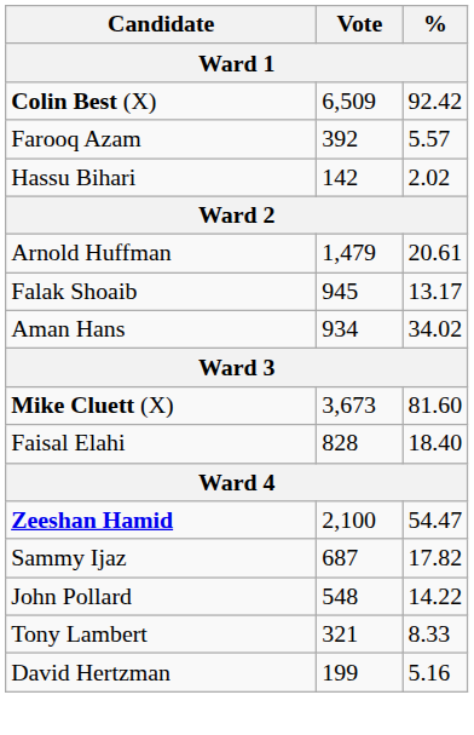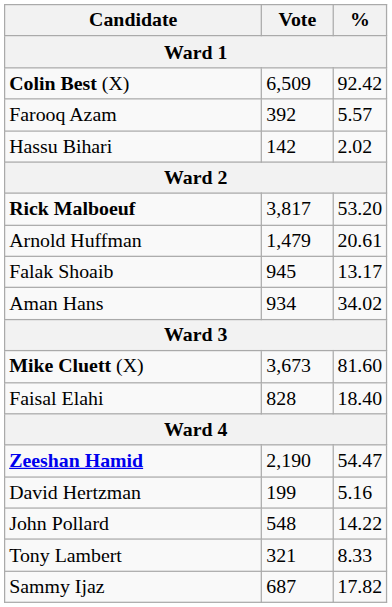+ row: Rick Malboeuf | 3,817 | 53.20
Zeeshan Hamid | Vote: 2,100 -> 2,190
rows swapped: Sammy Ijaz <-> David Hertzman
